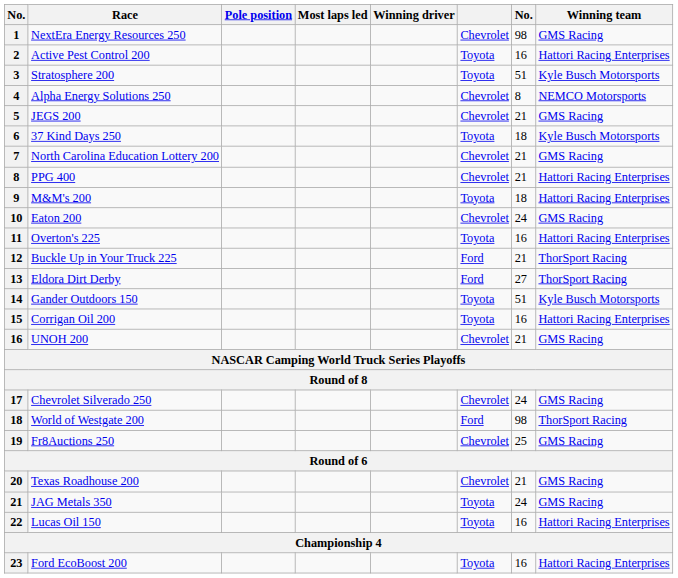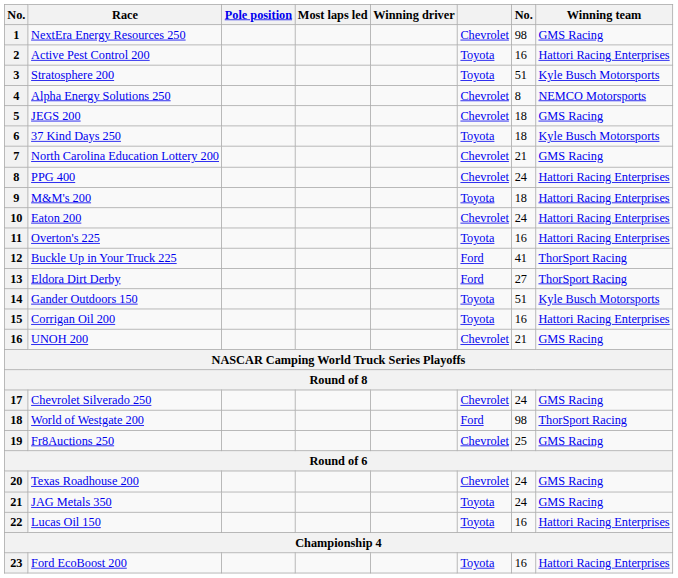JEGS 200 | column 7: 21 -> 18
PPG 400 | column 7: 21 -> 24
Eaton 200 | Winning team: GMS Racing -> Hattori Racing Enterprises
Buckle Up in Your Truck 225 | column 7: 21 -> 41
Texas Roadhouse 200 | column 7: 21 -> 24
